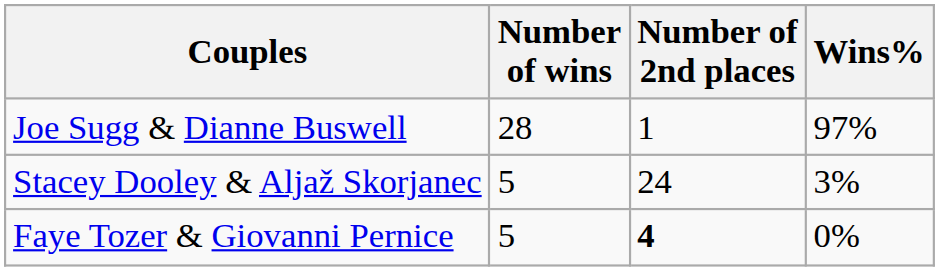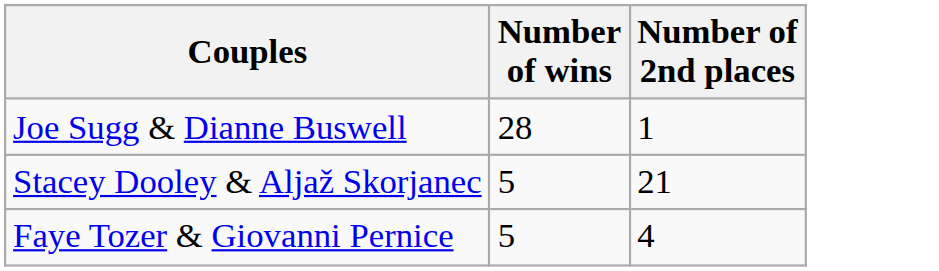- column: Wins% | 97% | 3% | 0%
Stacey Dooley & Aljaž Skorjanec | Number of 2nd places: 24 -> 21
Faye Tozer & Giovanni Pernice | Number of 2nd places: bold -> normal
